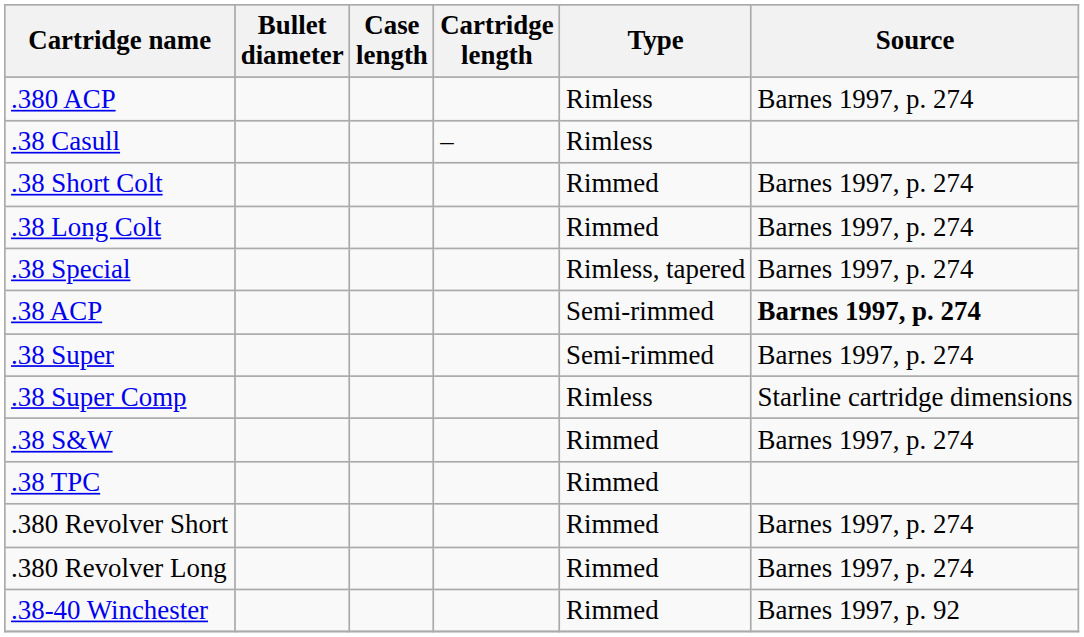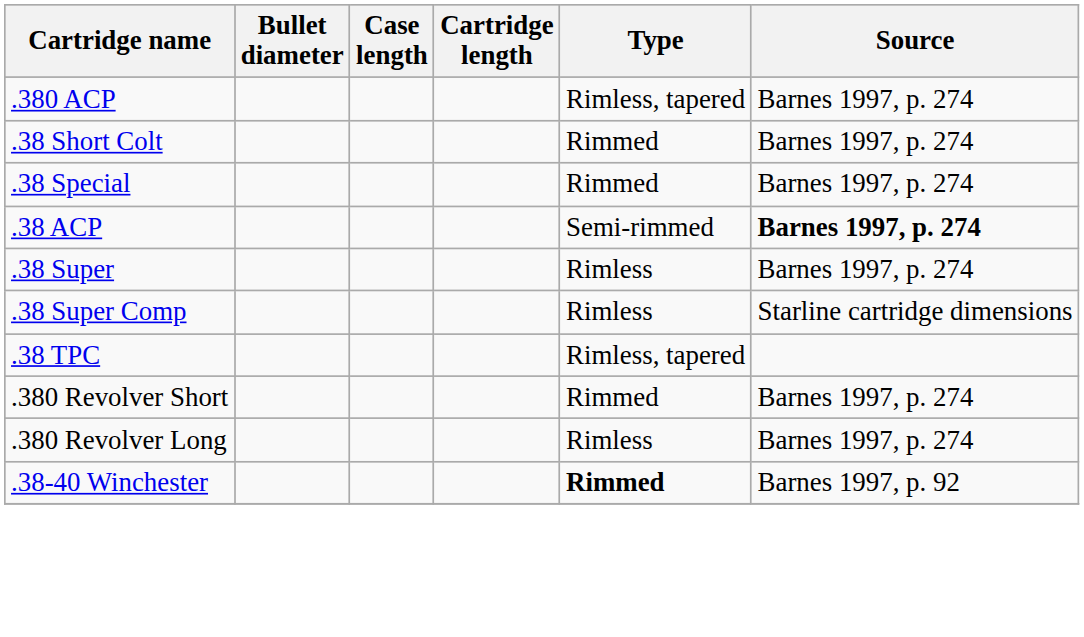.380 ACP | Type: Rimless -> Rimless, tapered
- row: .38 Casull | – | Rimless
- row: .38 Long Colt | Rimmed | Barnes 1997, p. 274
.38 Special | Type: Rimless, tapered -> Rimmed
.38 Super | Type: Semi-rimmed -> Rimless
- row: .38 S&W | Rimmed | Barnes 1997, p. 274
.38 TPC | Type: Rimmed -> Rimless, tapered
.380 Revolver Long | Type: Rimmed -> Rimless
.38-40 Winchester | Type: normal -> bold
